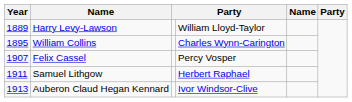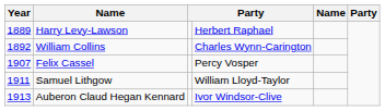Harry Levy-Lawson | column 4: William Lloyd-Taylor -> Herbert Raphael
William Collins | Year: 1895 -> 1892
Samuel Lithgow | column 4: Herbert Raphael -> William Lloyd-Taylor
